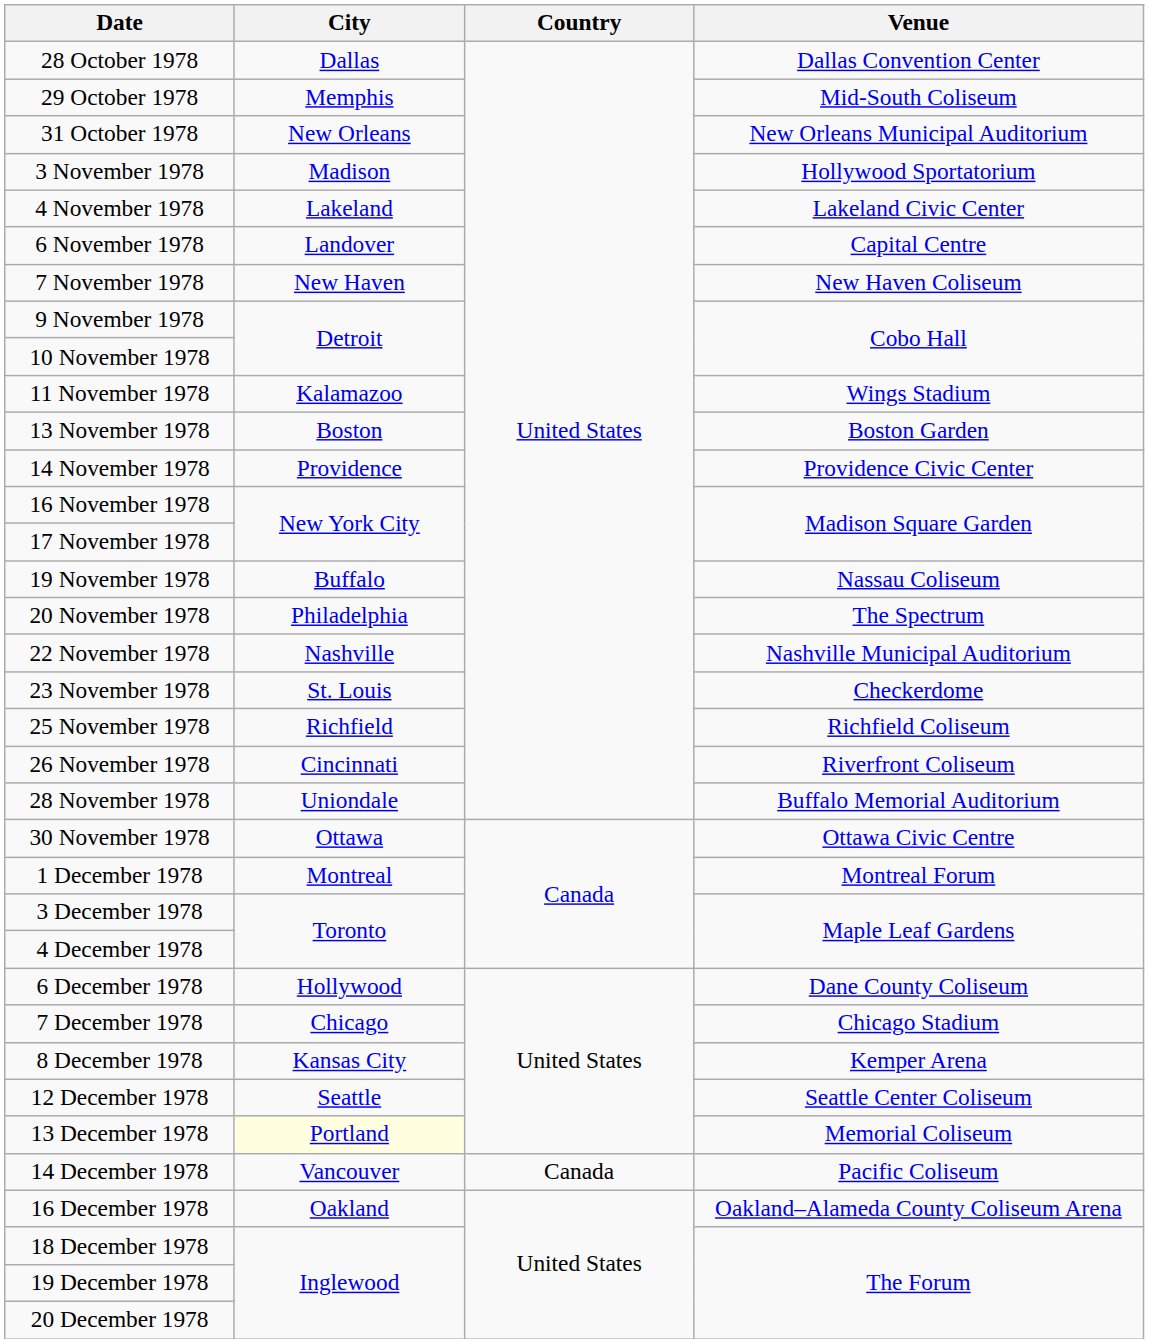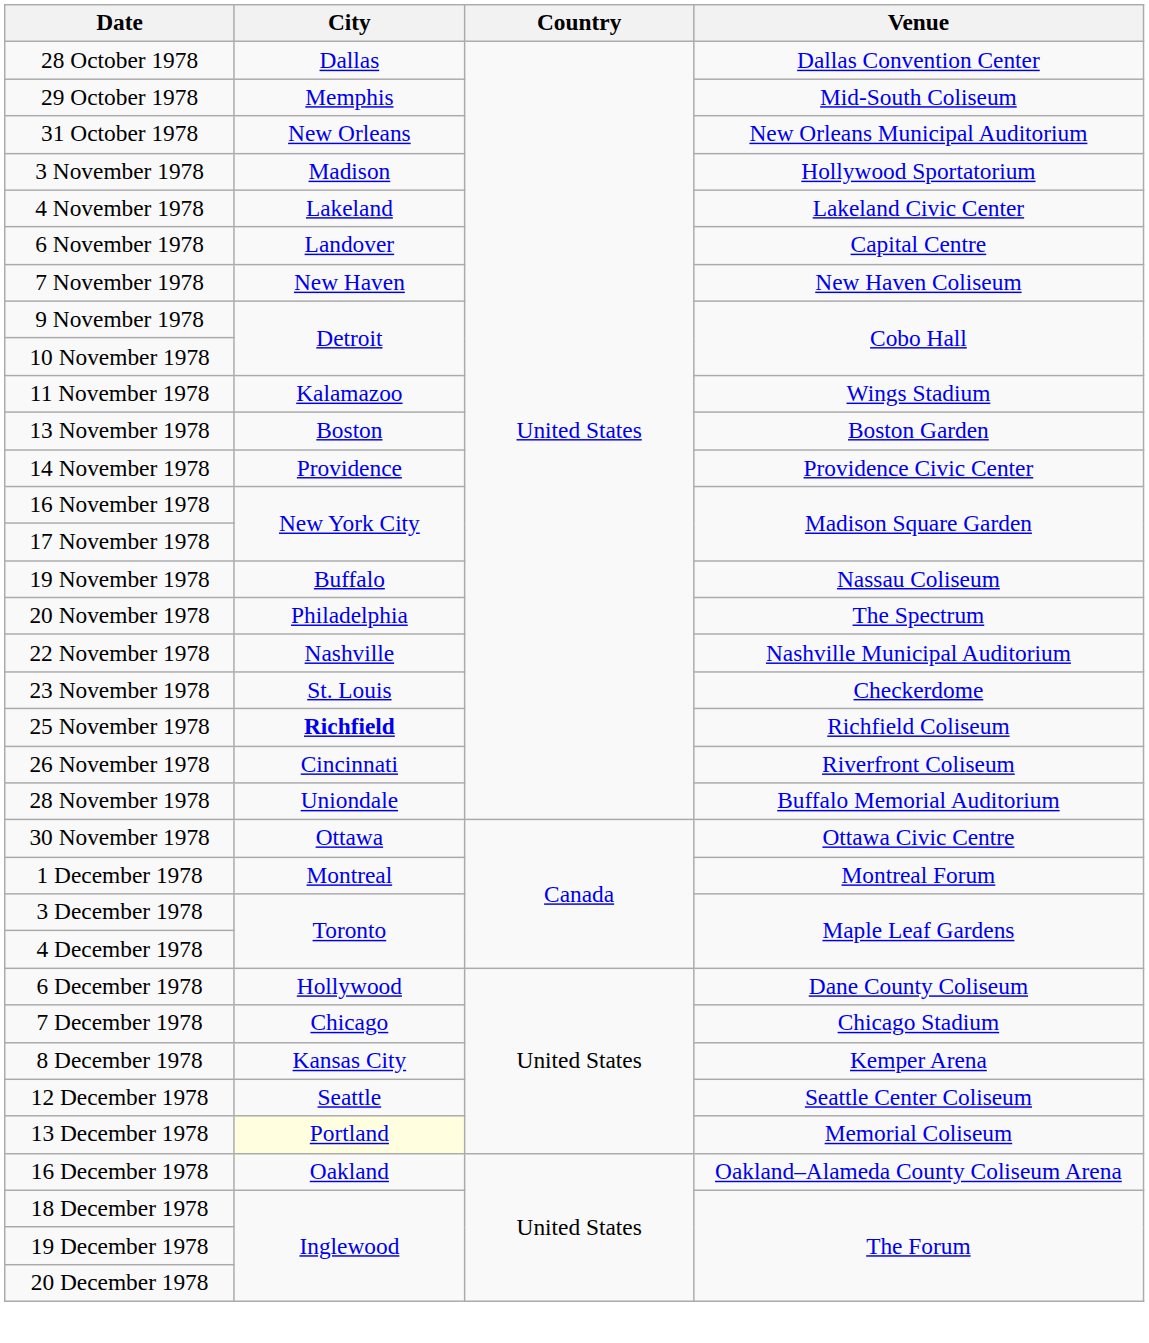25 November 1978 | City: normal -> bold
- row: 14 December 1978 | Vancouver | Canada | Pacific Coliseum
